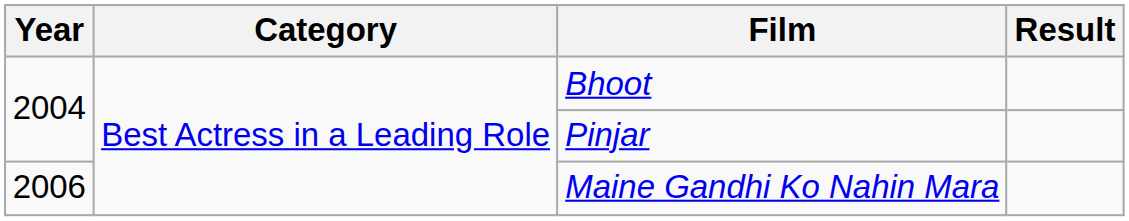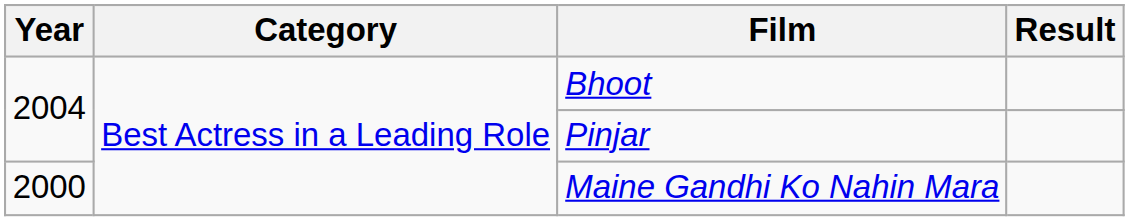Maine Gandhi Ko Nahin Mara | Year: 2006 -> 2000
